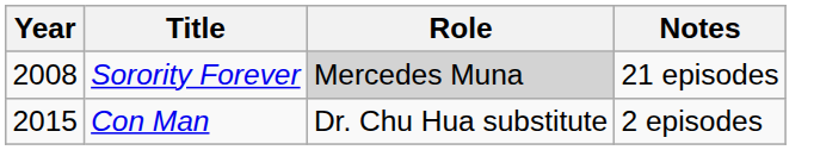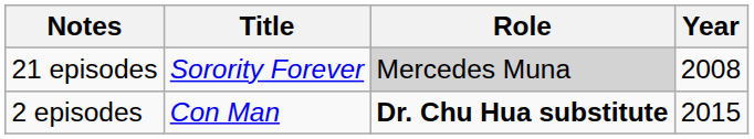columns swapped: Year <-> Notes
Con Man | Role: normal -> bold
